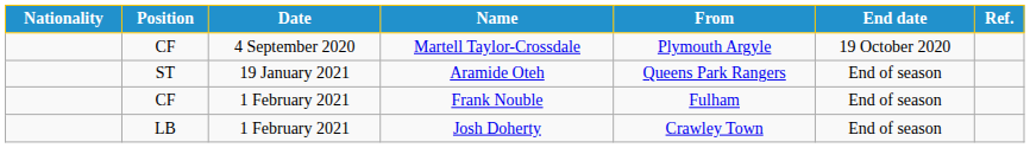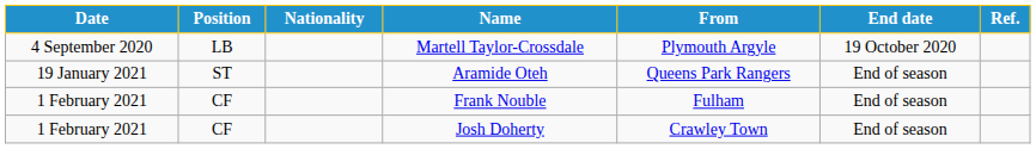columns swapped: Date <-> Nationality
Martell Taylor-Crossdale | Position: CF -> LB
Josh Doherty | Position: LB -> CF
